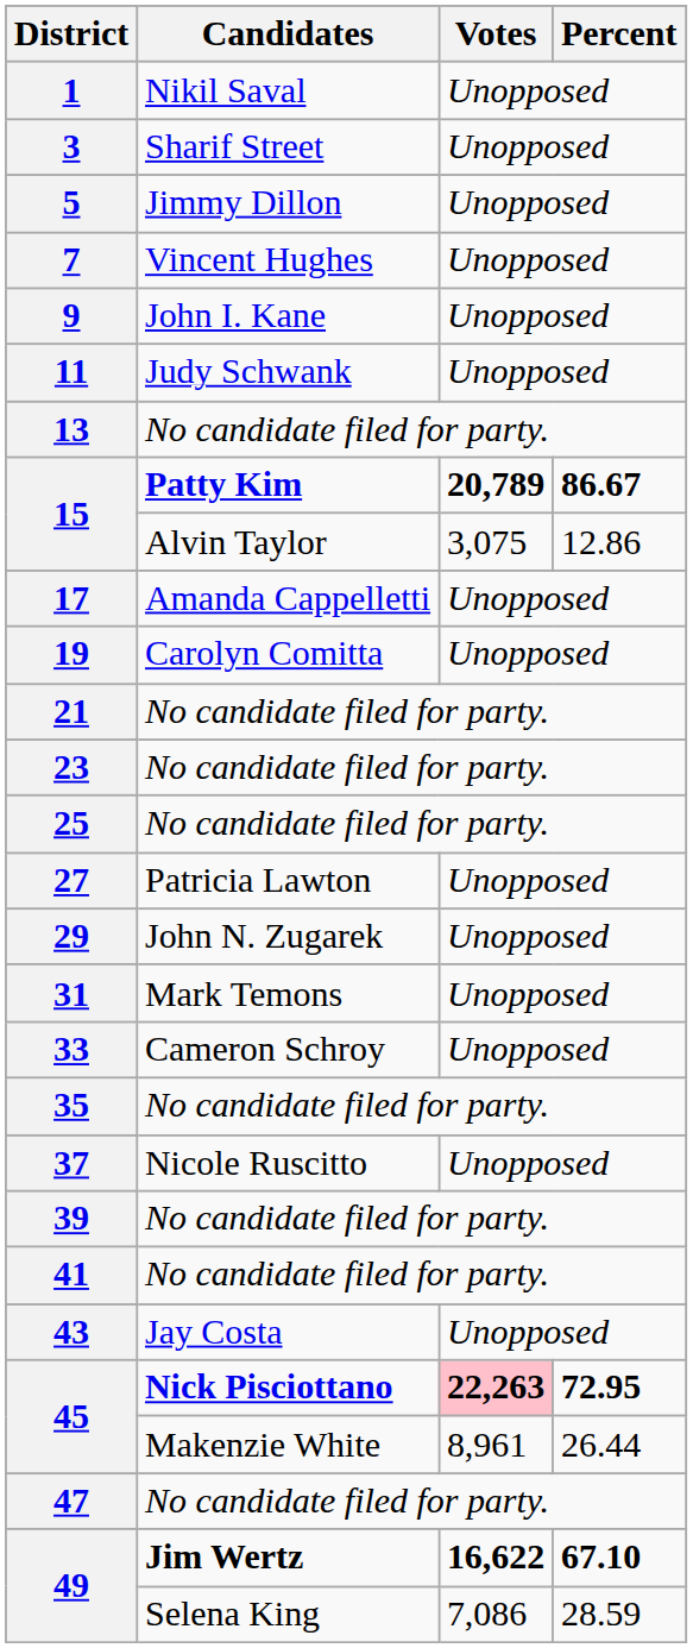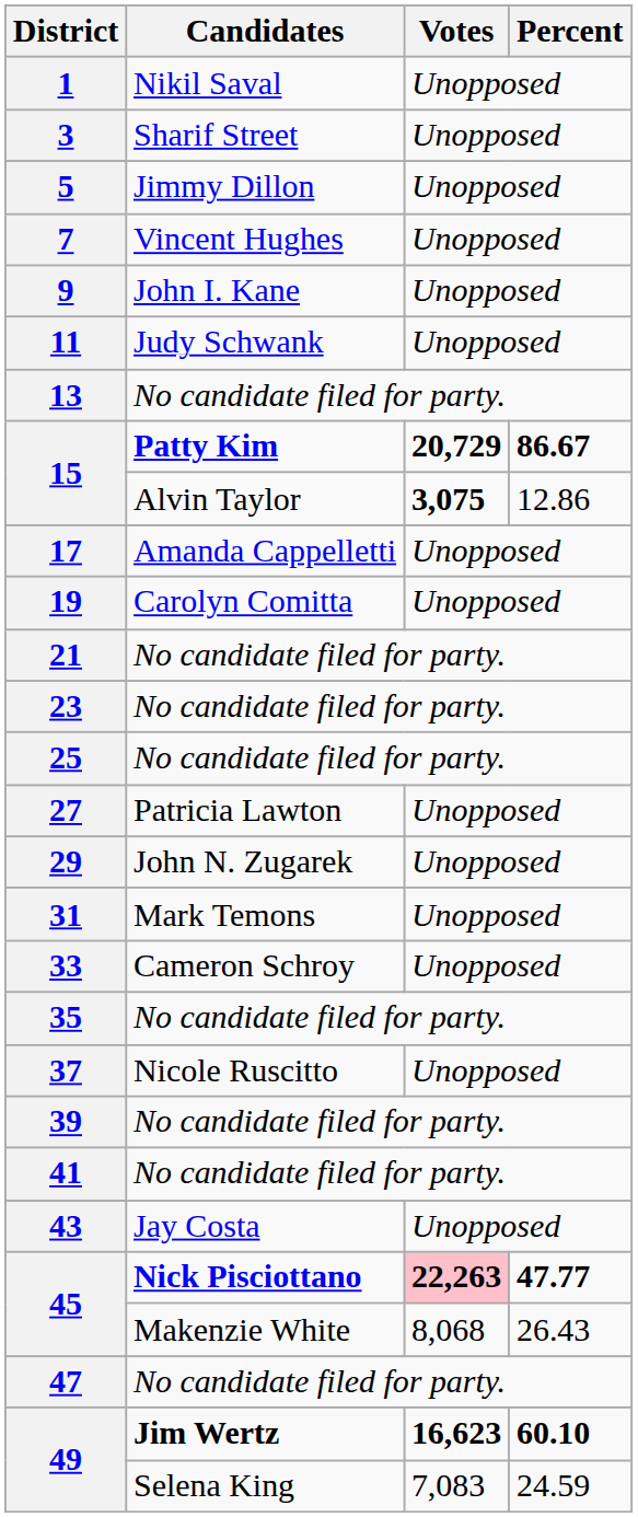15 / Patty Kim | Votes: 20,789 -> 20,729
15 / Alvin Taylor | Votes: normal -> bold
45 / Nick Pisciottano | Percent: 72.95 -> 47.77
45 / Makenzie White | Votes: 8,961 -> 8,068
45 / Makenzie White | Percent: 26.44 -> 26.43
49 / Jim Wertz | Votes: 16,622 -> 16,623
49 / Jim Wertz | Percent: 67.10 -> 60.10
49 / Selena King | Votes: 7,086 -> 7,083
49 / Selena King | Percent: 28.59 -> 24.59
